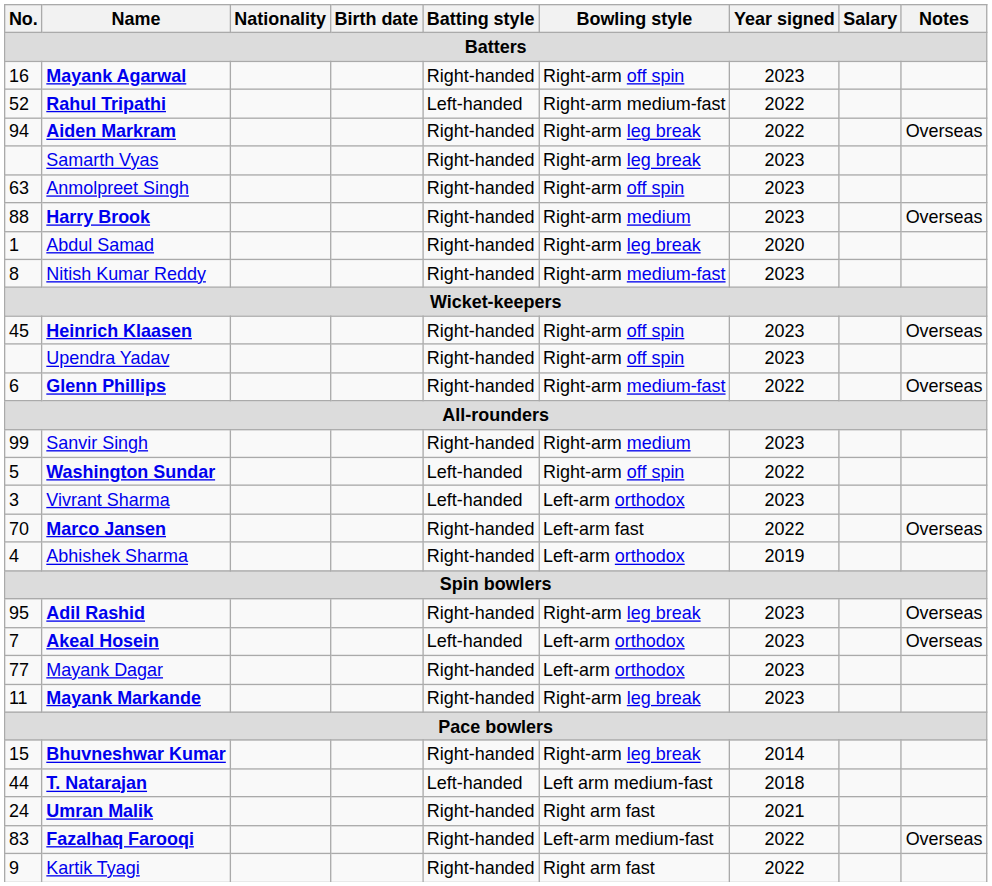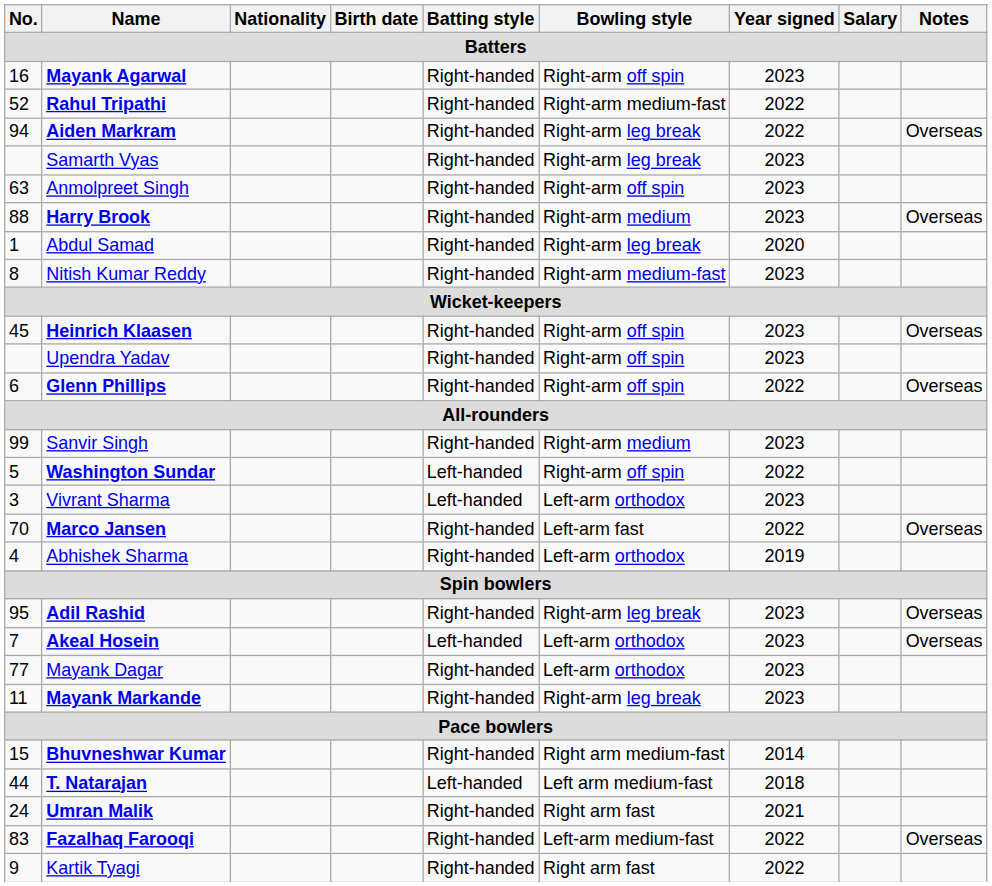Rahul Tripathi | Batting style: Left-handed -> Right-handed
Glenn Phillips | Bowling style: Right-arm medium-fast -> Right-arm off spin
Bhuvneshwar Kumar | Bowling style: Right-arm leg break -> Right arm medium-fast
